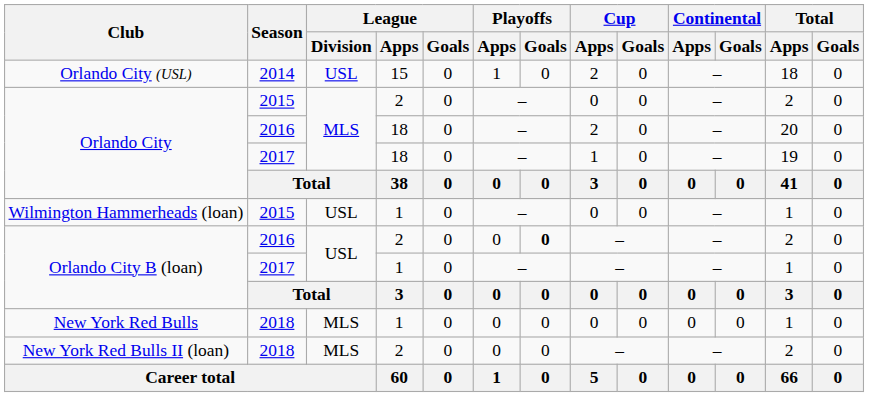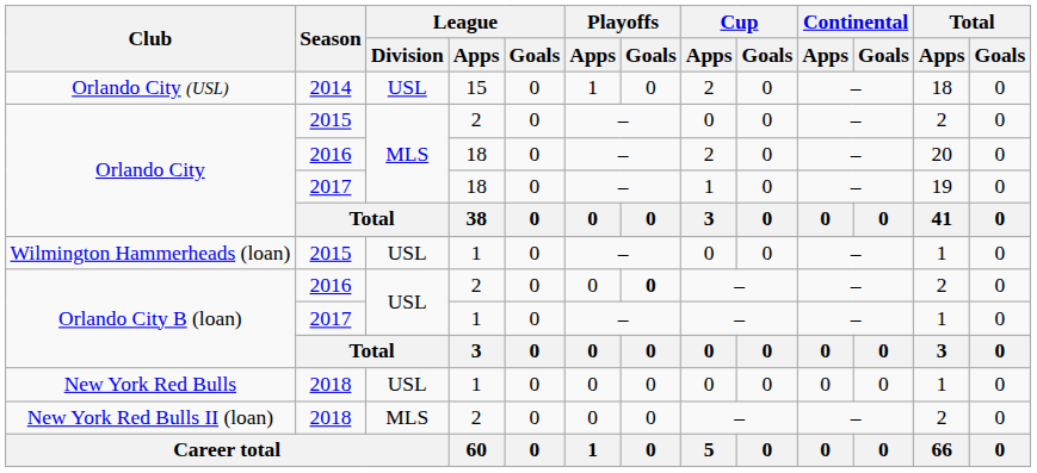New York Red Bulls | League / Division: MLS -> USL
